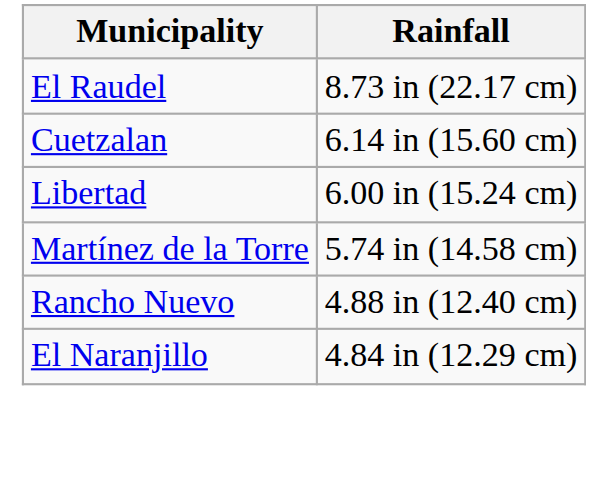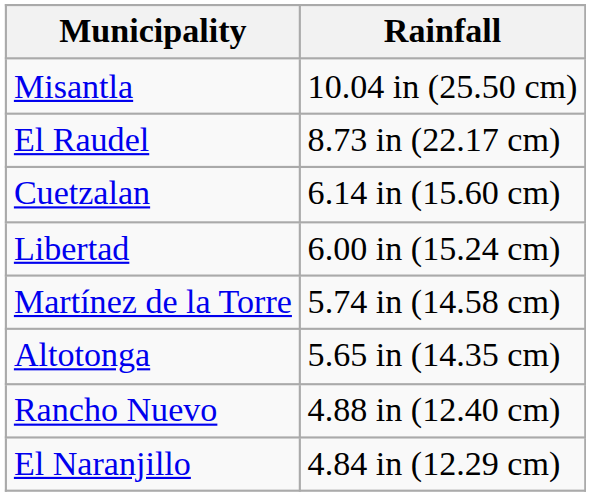+ row: Misantla | 10.04 in (25.50 cm)
+ row: Altotonga | 5.65 in (14.35 cm)
